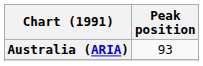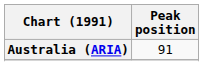Australia (ARIA) | Peak position: 93 -> 91
